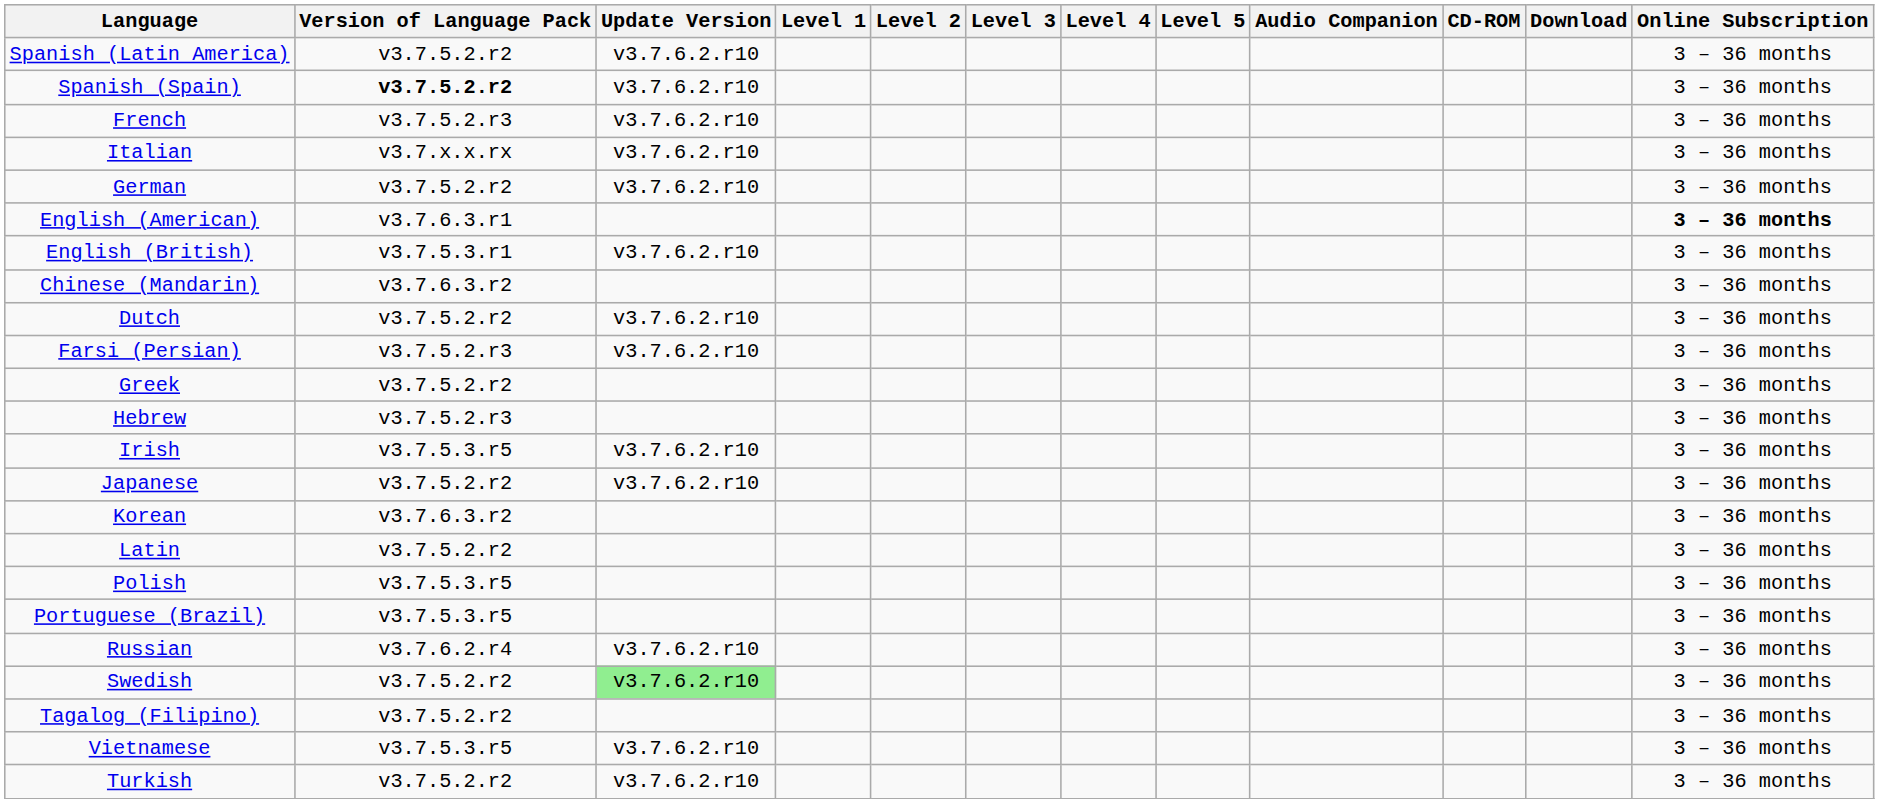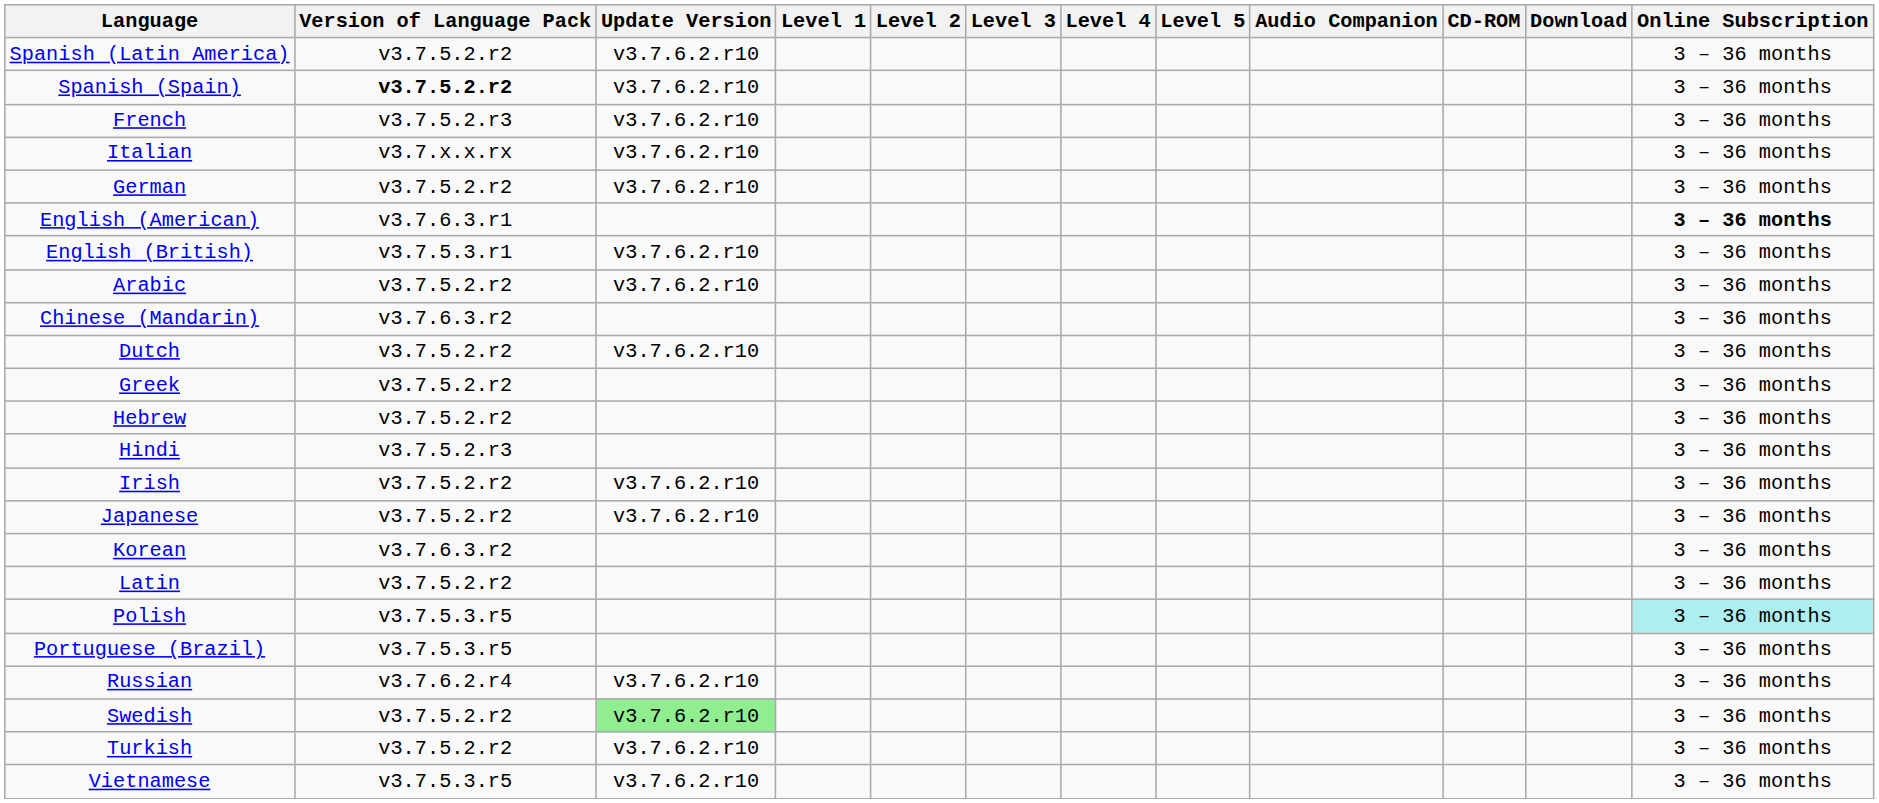+ row: Arabic | v3.7.5.2.r2 | v3.7.6.2.r10 | 3 – 36 months
- row: Farsi (Persian) | v3.7.5.2.r3 | v3.7.6.2.r10 | 3 – 36 months
Hebrew | Version of Language Pack: v3.7.5.2.r3 -> v3.7.5.2.r2
+ row: Hindi | v3.7.5.2.r3 | 3 – 36 months
Irish | Version of Language Pack: v3.7.5.3.r5 -> v3.7.5.2.r2
Polish | Online Subscription: no background -> paleturquoise background
- row: Tagalog (Filipino) | v3.7.5.2.r2 | 3 – 36 months
rows swapped: Turkish <-> Vietnamese
